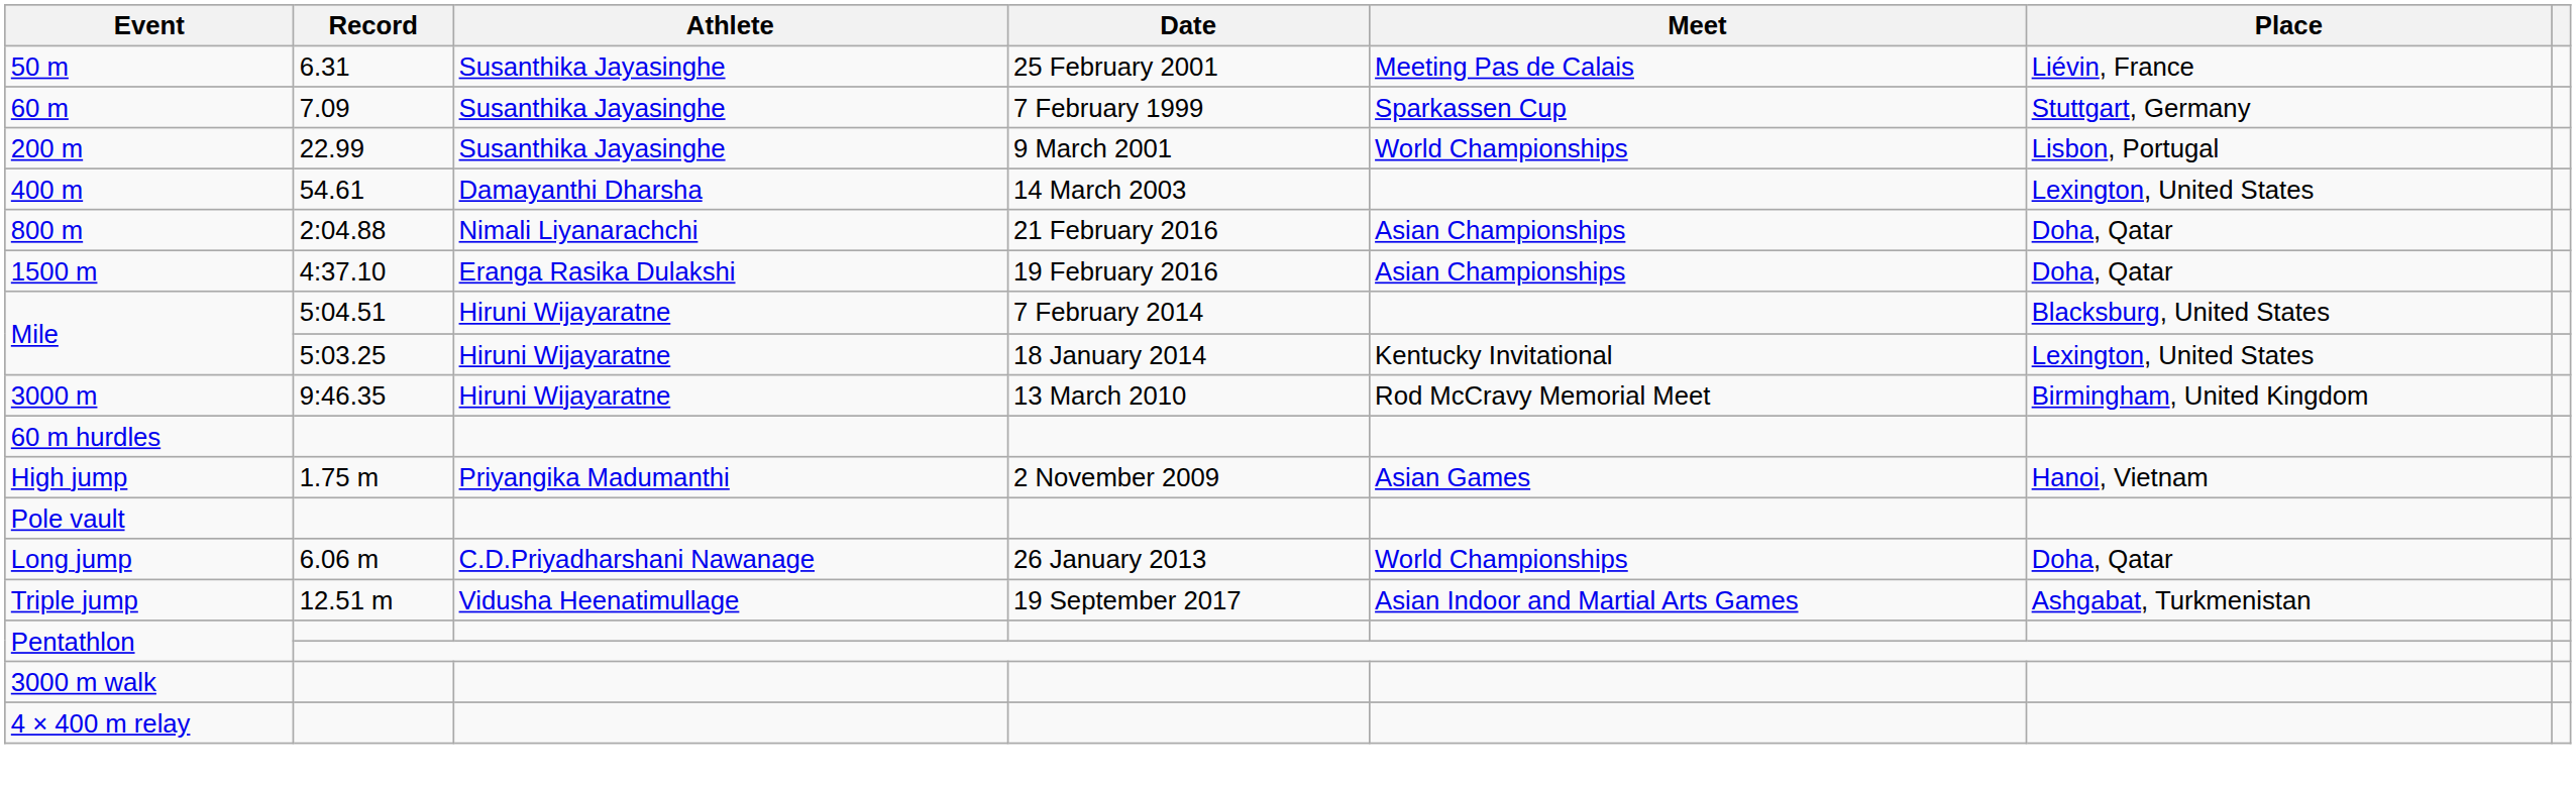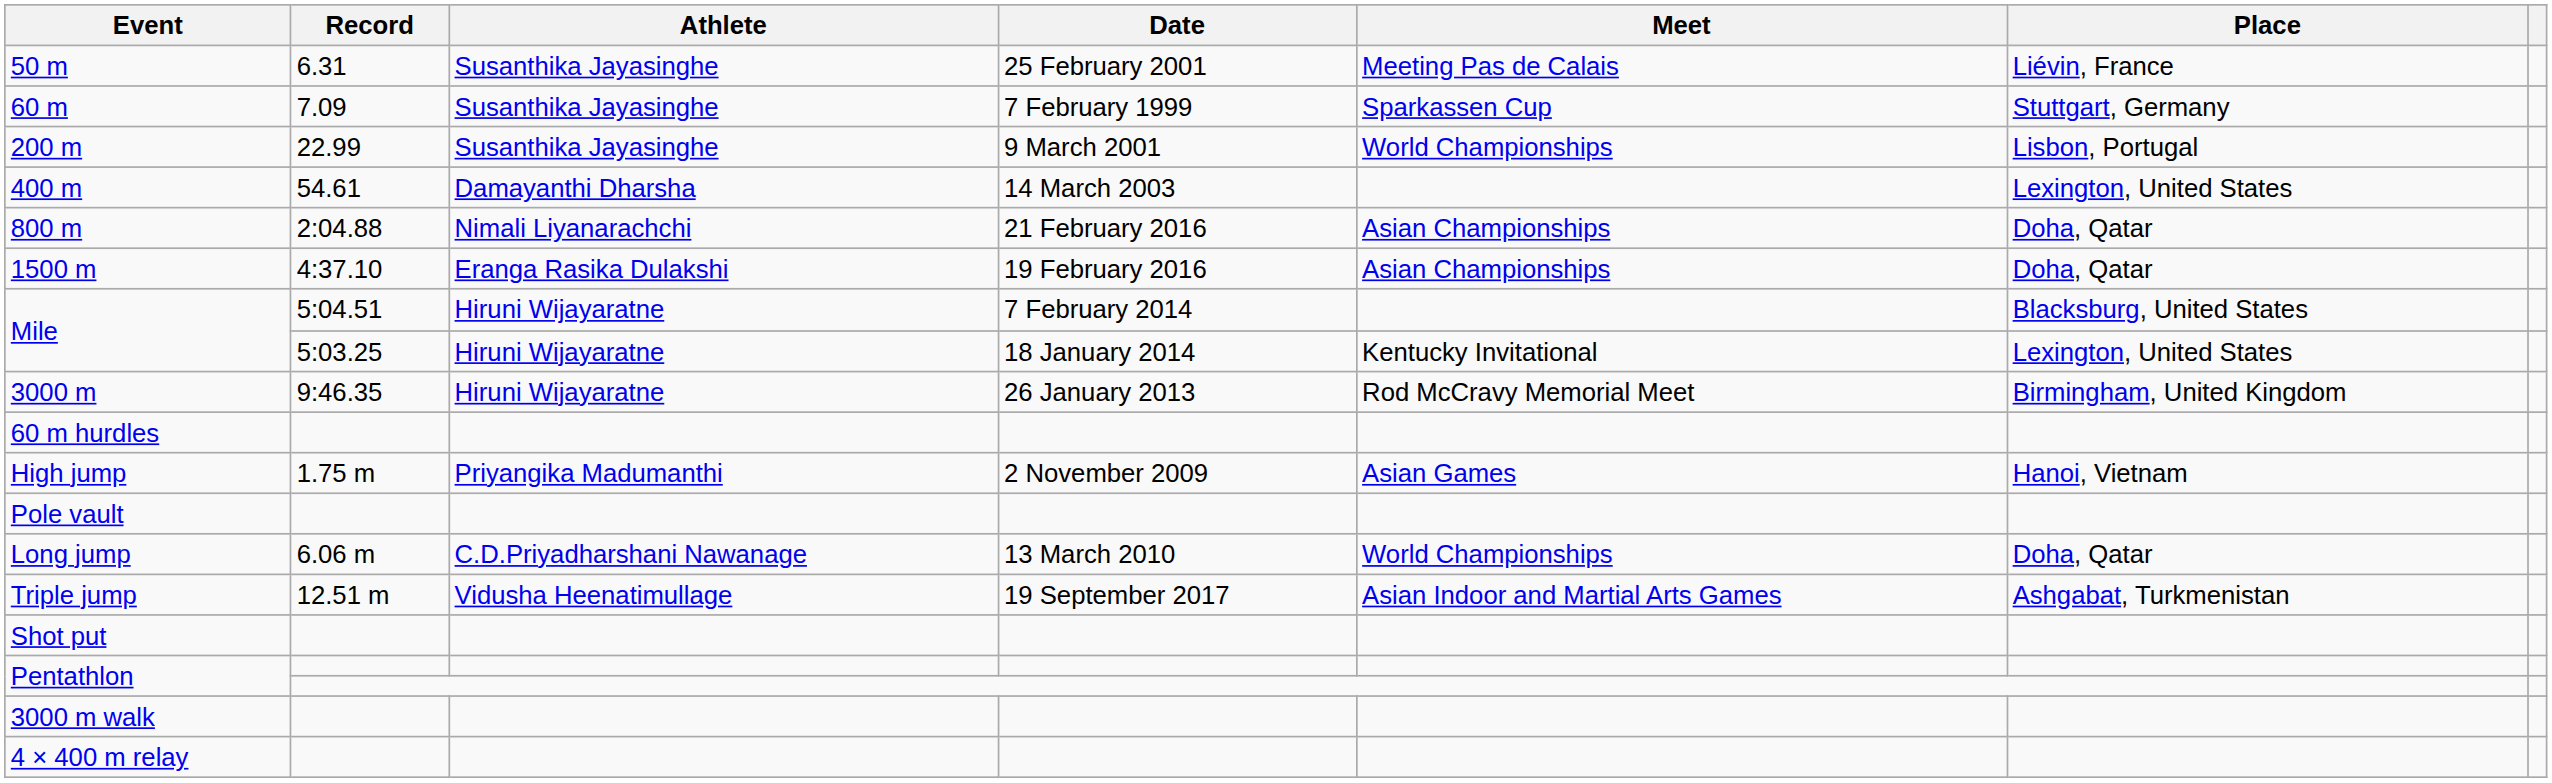3000 m | Date: 13 March 2010 -> 26 January 2013
Long jump | Date: 26 January 2013 -> 13 March 2010
+ row: Shot put
